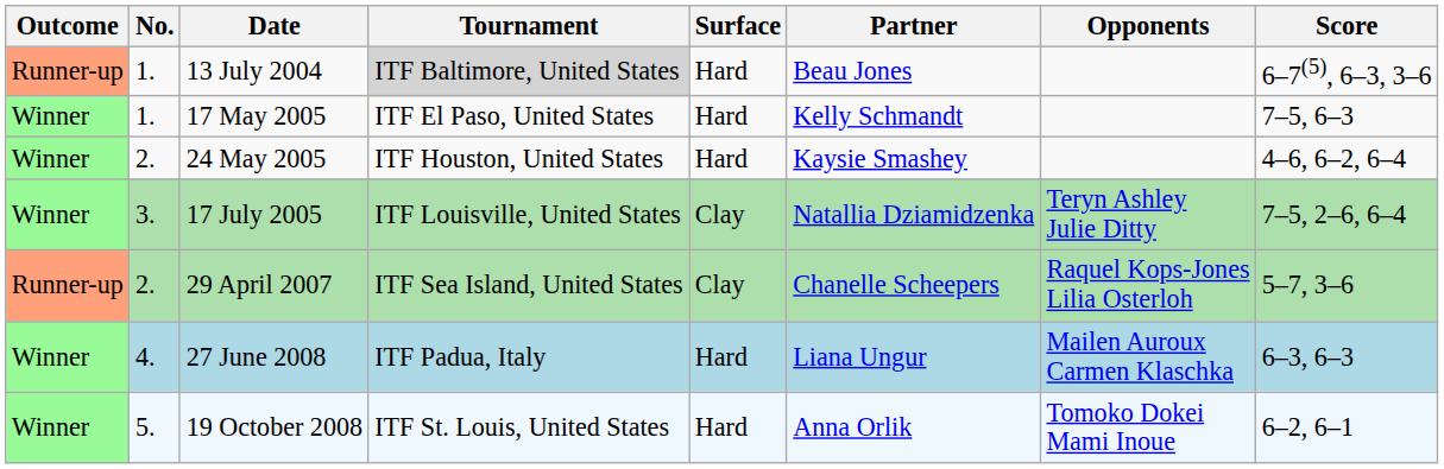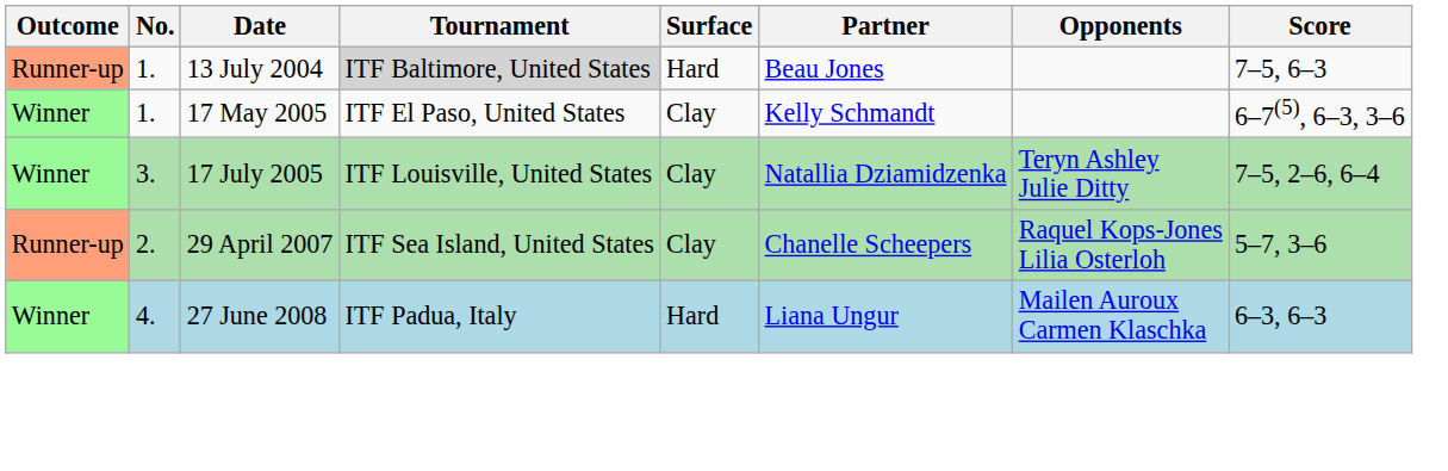13 July 2004 | Score: 6–7(5), 6–3, 3–6 -> 7–5, 6–3
17 May 2005 | Surface: Hard -> Clay
17 May 2005 | Score: 7–5, 6–3 -> 6–7(5), 6–3, 3–6
- row: Winner | 2. | 24 May 2005 | ITF Houston, United States | Hard | Kaysie Smashey | 4–6, 6–2, 6–4
- row: Winner | 5. | 19 October 2008 | ITF St. Louis, United States | Hard | Anna Orlik | Tomoko Dokei Mami Inoue | 6–2, 6–1
